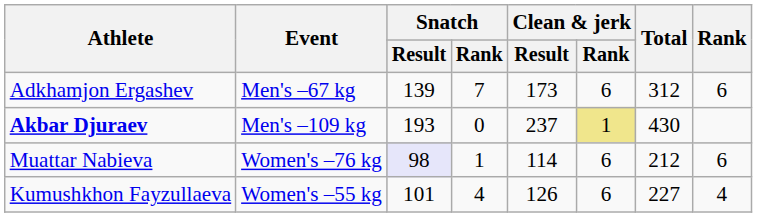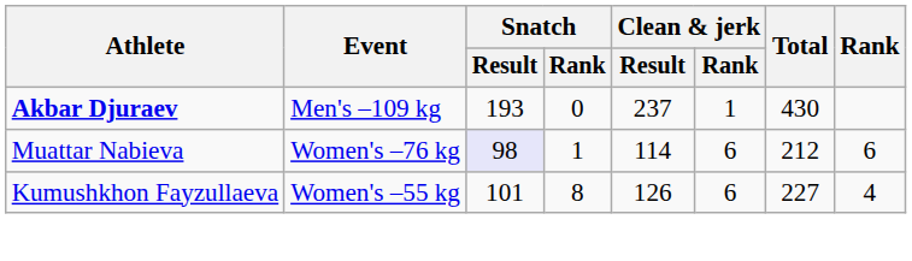- row: Adkhamjon Ergashev | Men's –67 kg | 139 | 7 | 173 | 6 | 312 | 6
Akbar Djuraev | Clean & jerk / Rank: khaki background -> no background
Kumushkhon Fayzullaeva | Snatch / Rank: 4 -> 8
